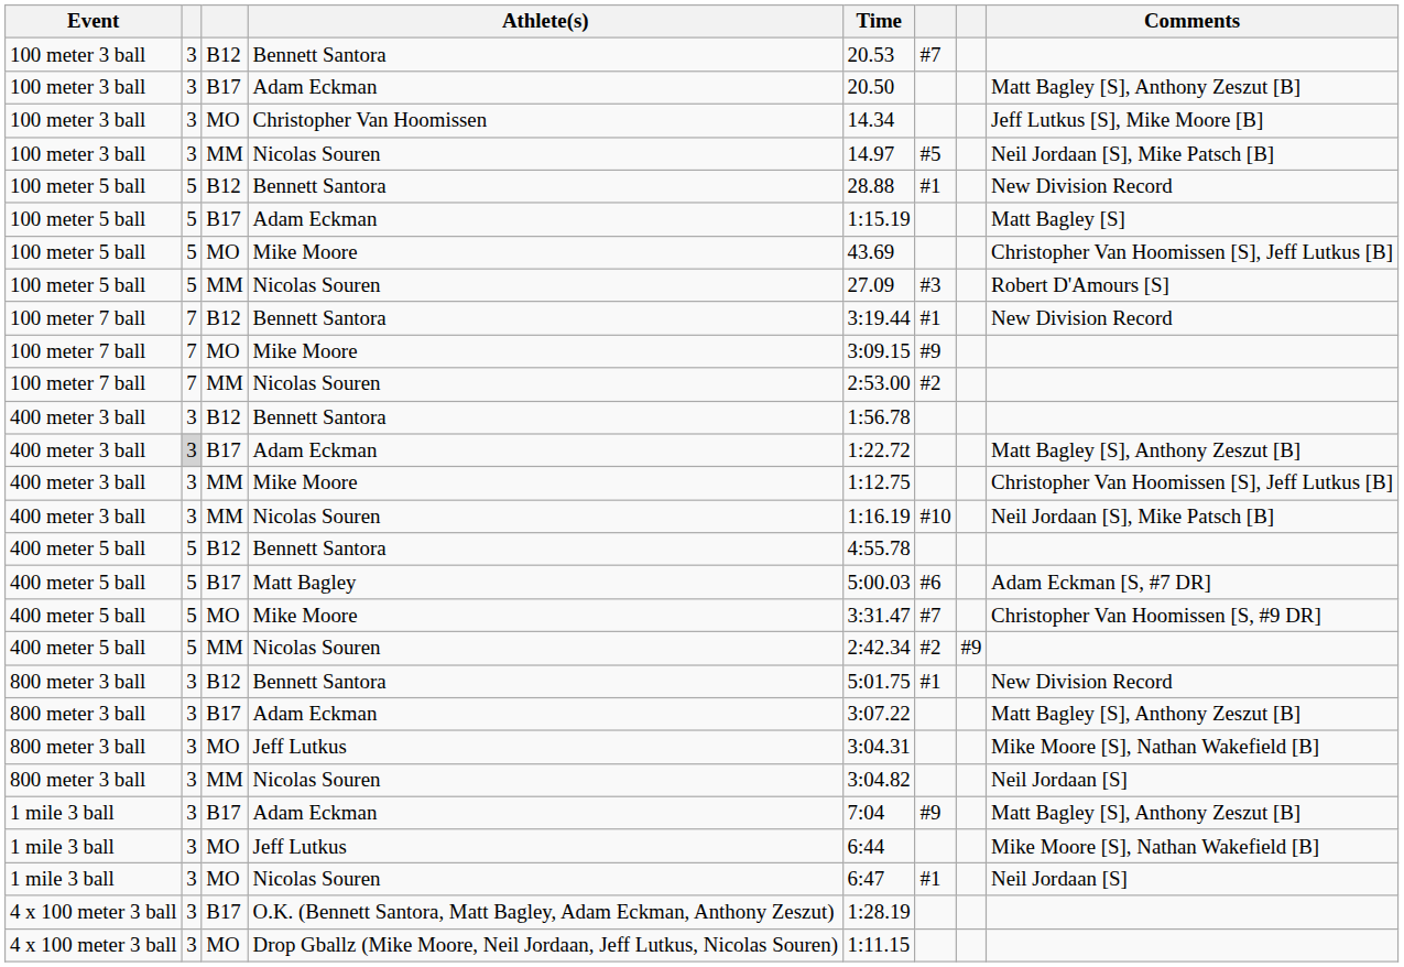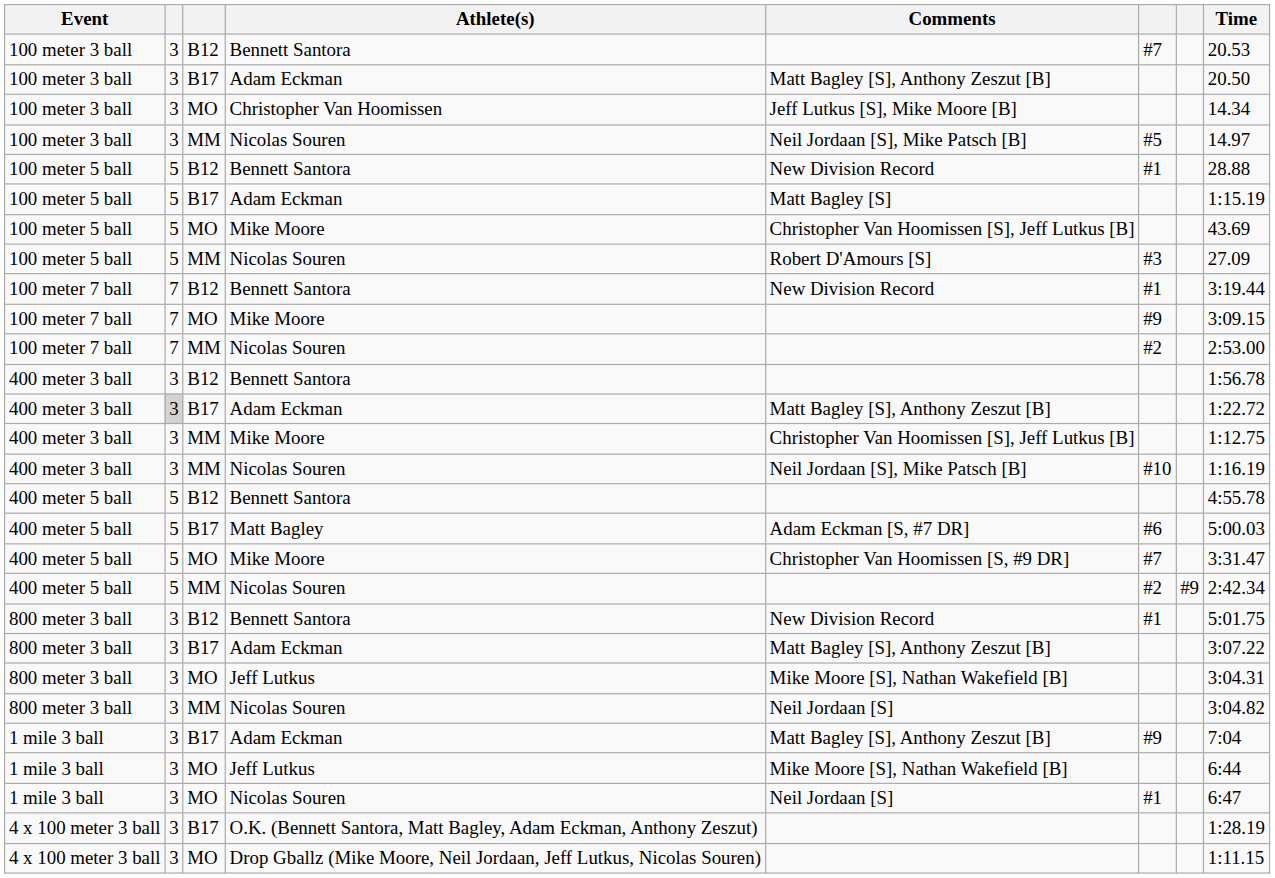columns swapped: Time <-> Comments
